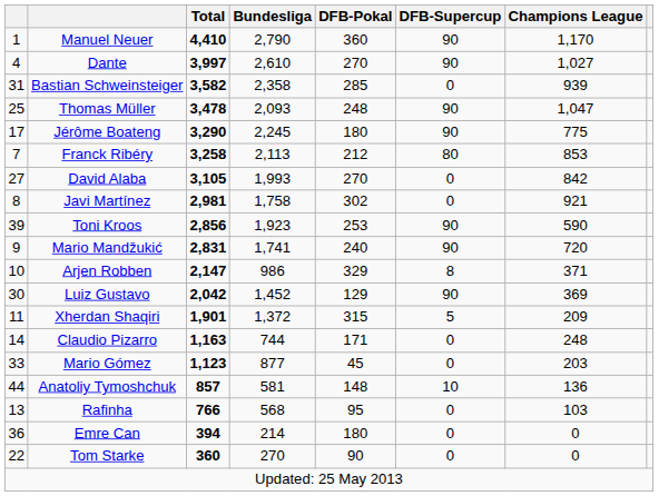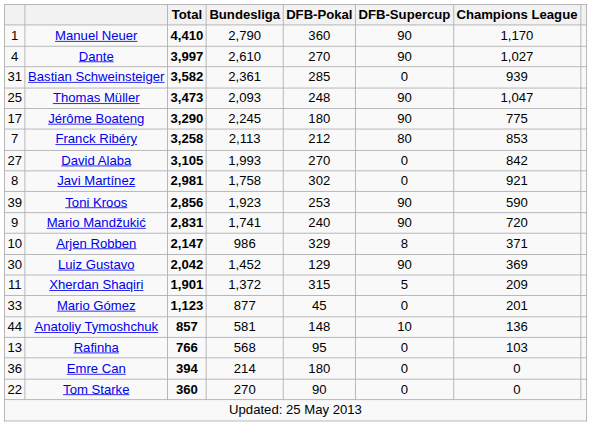Bastian Schweinsteiger | Bundesliga: 2,358 -> 2,361
Thomas Müller | Total: 3,478 -> 3,473
- row: 14 | Claudio Pizarro | 1,163 | 744 | 171 | 0 | 248
Mario Gómez | Champions League: 203 -> 201
